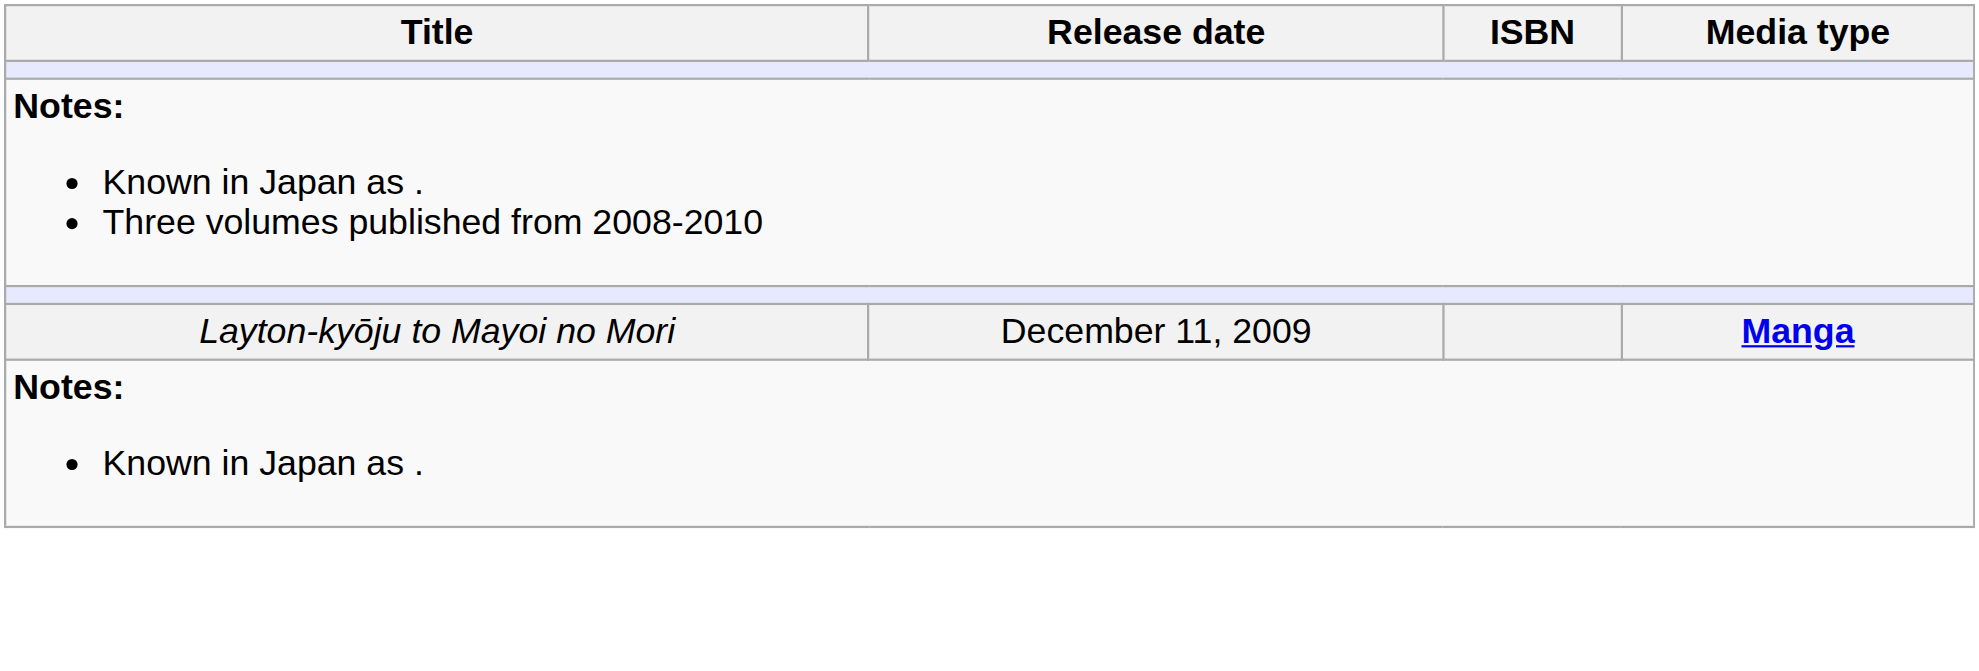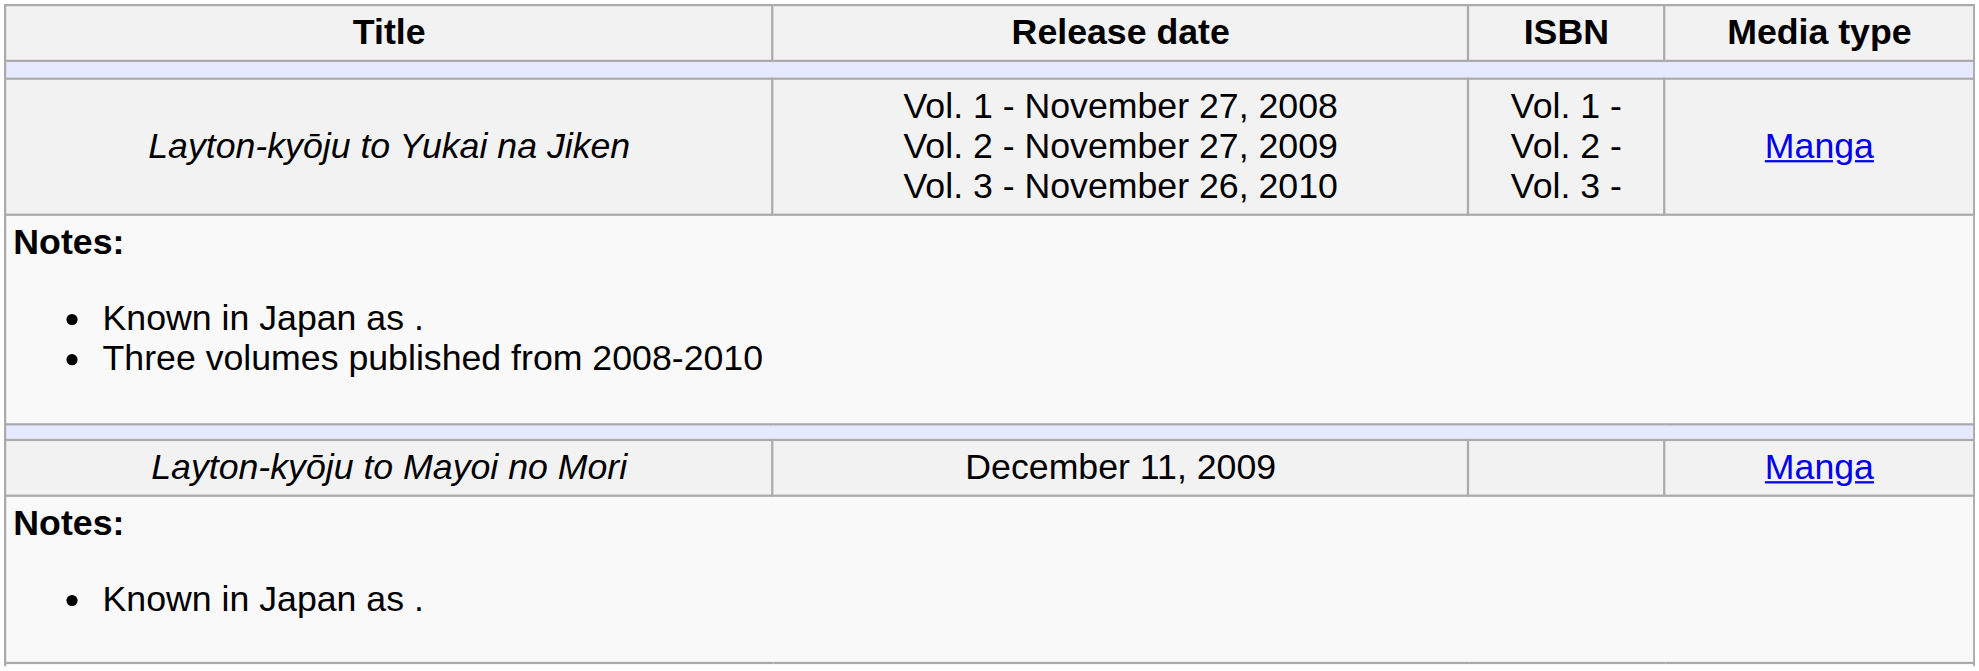+ row: Layton-kyōju to Yukai na Jiken | Vol. 1 - November 27, 2008 Vol. 2 - November 27, 2009 Vol. 3 - November 26, 2010 | Vol. 1 - Vol. 2 - Vol. 3 - | Manga
Layton-kyōju to Mayoi no Mori | Media type: bold -> normal
